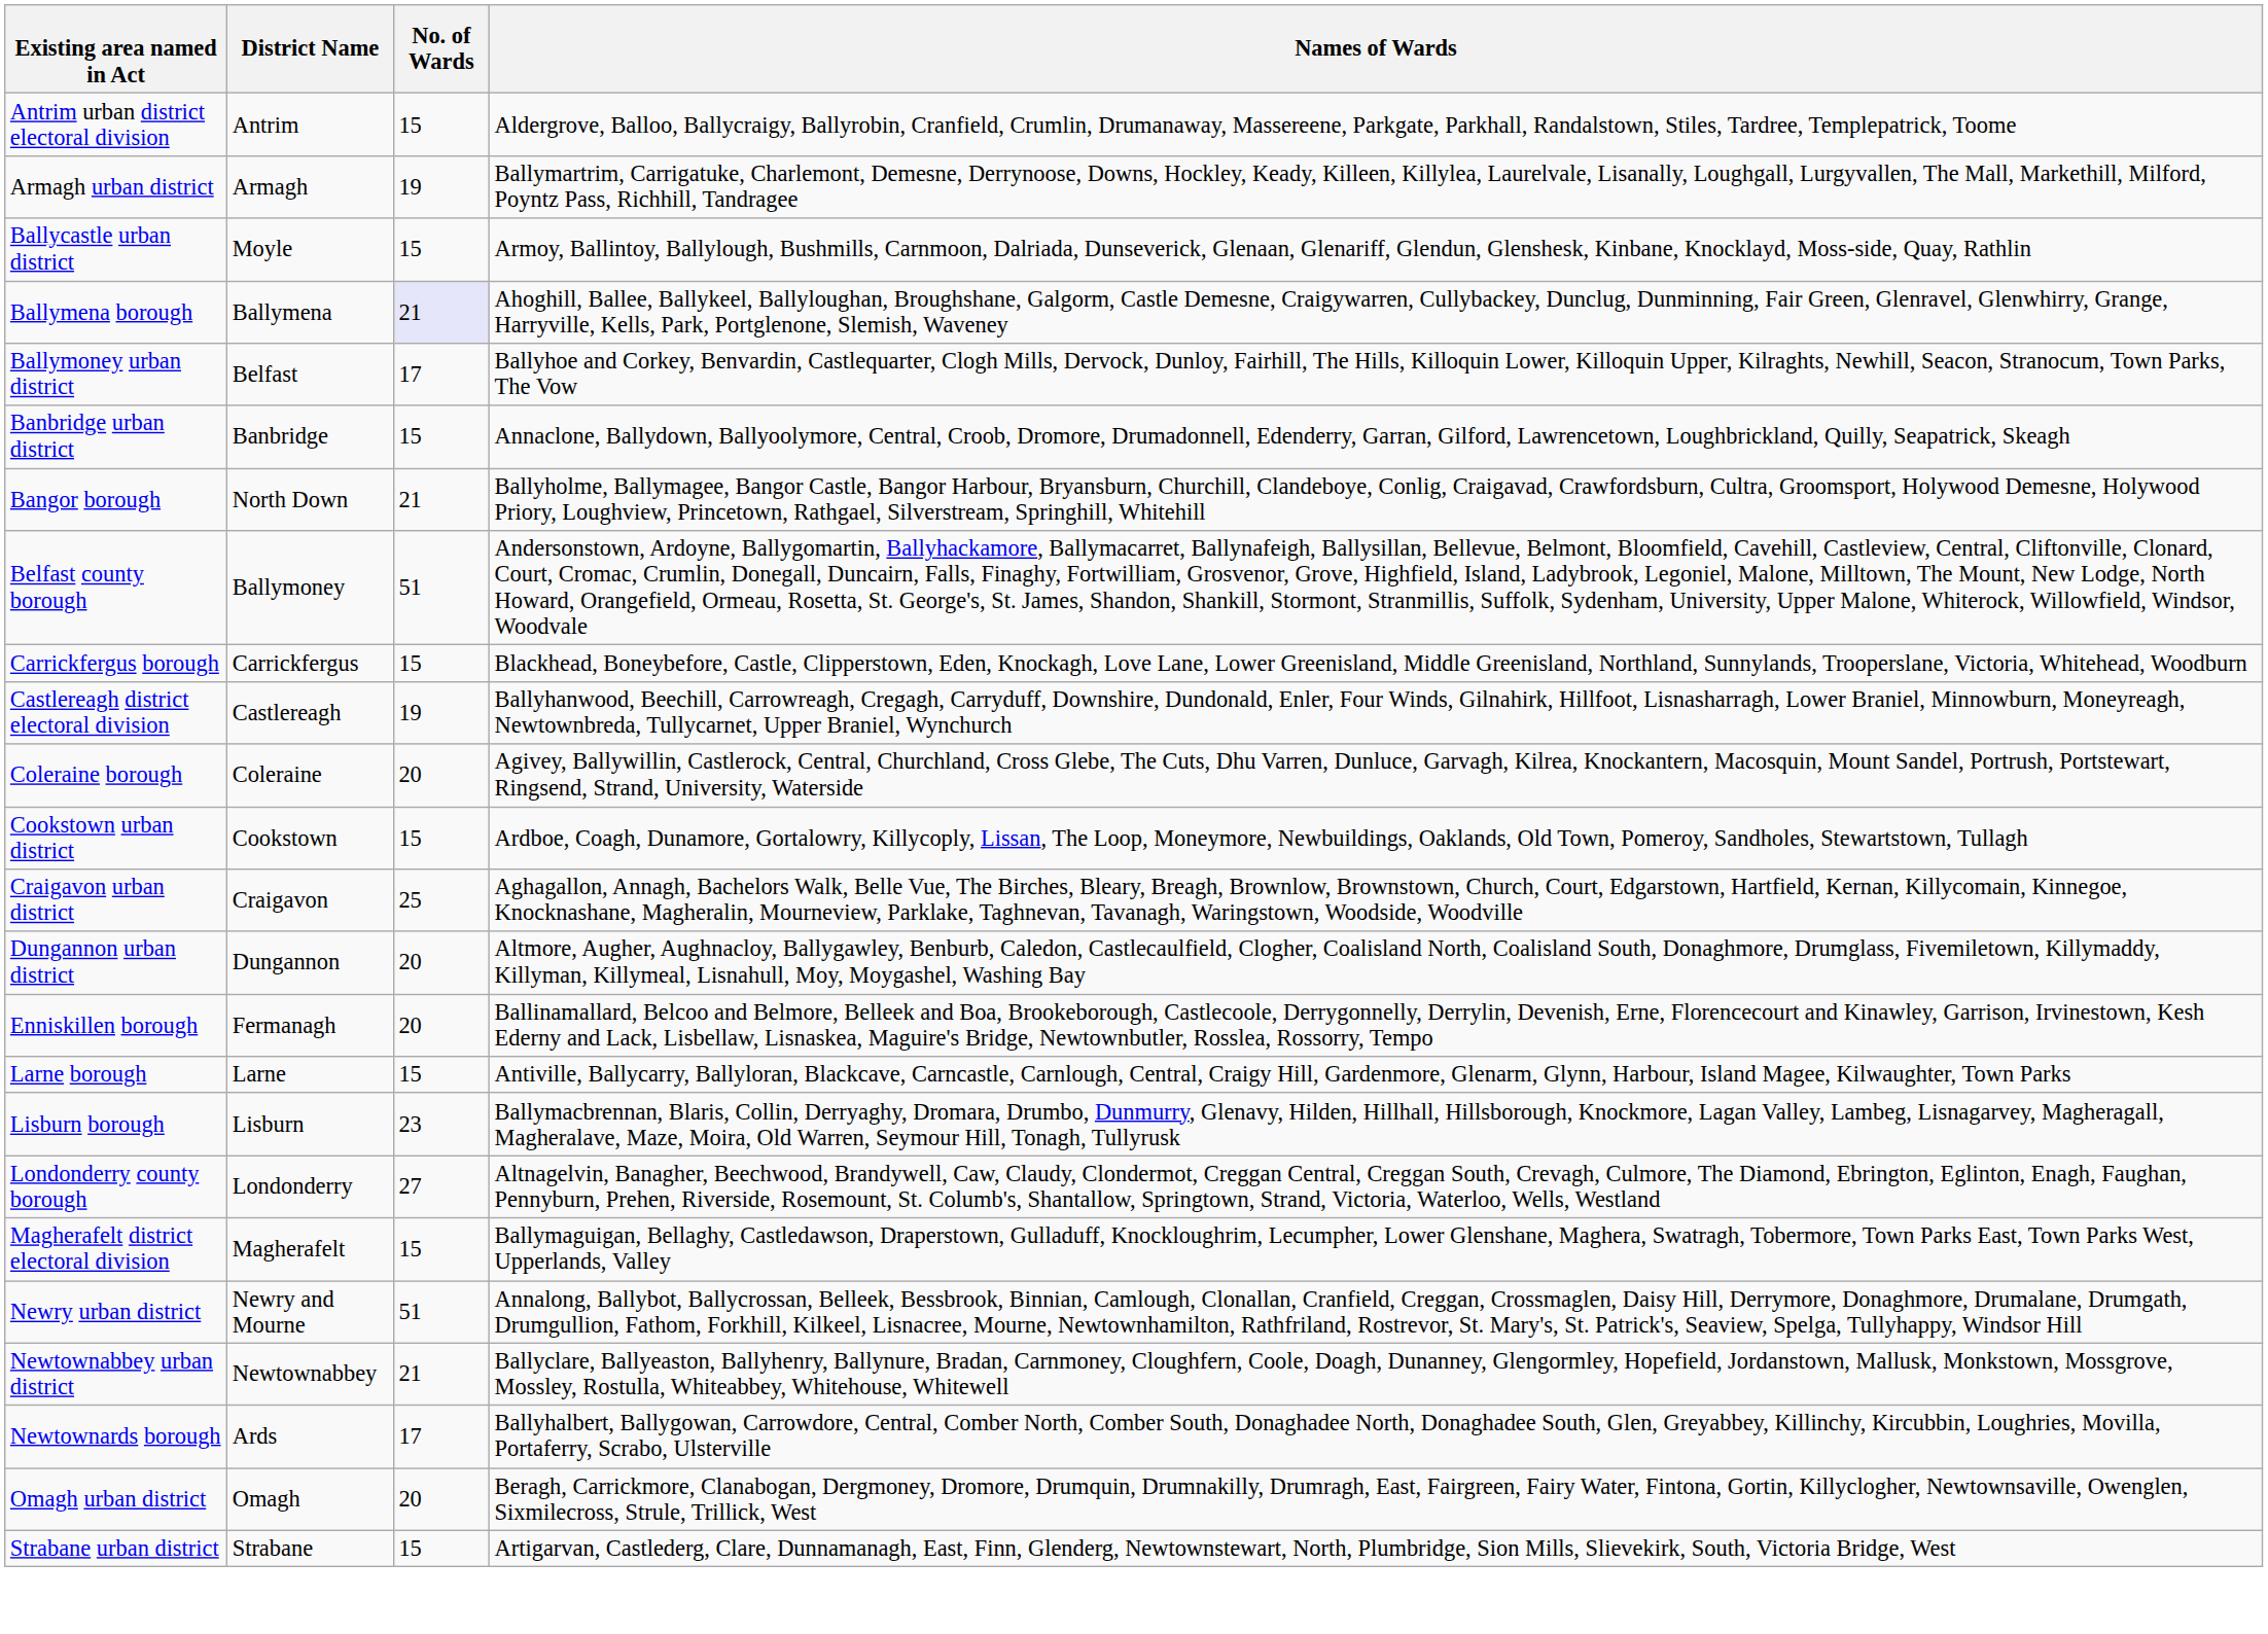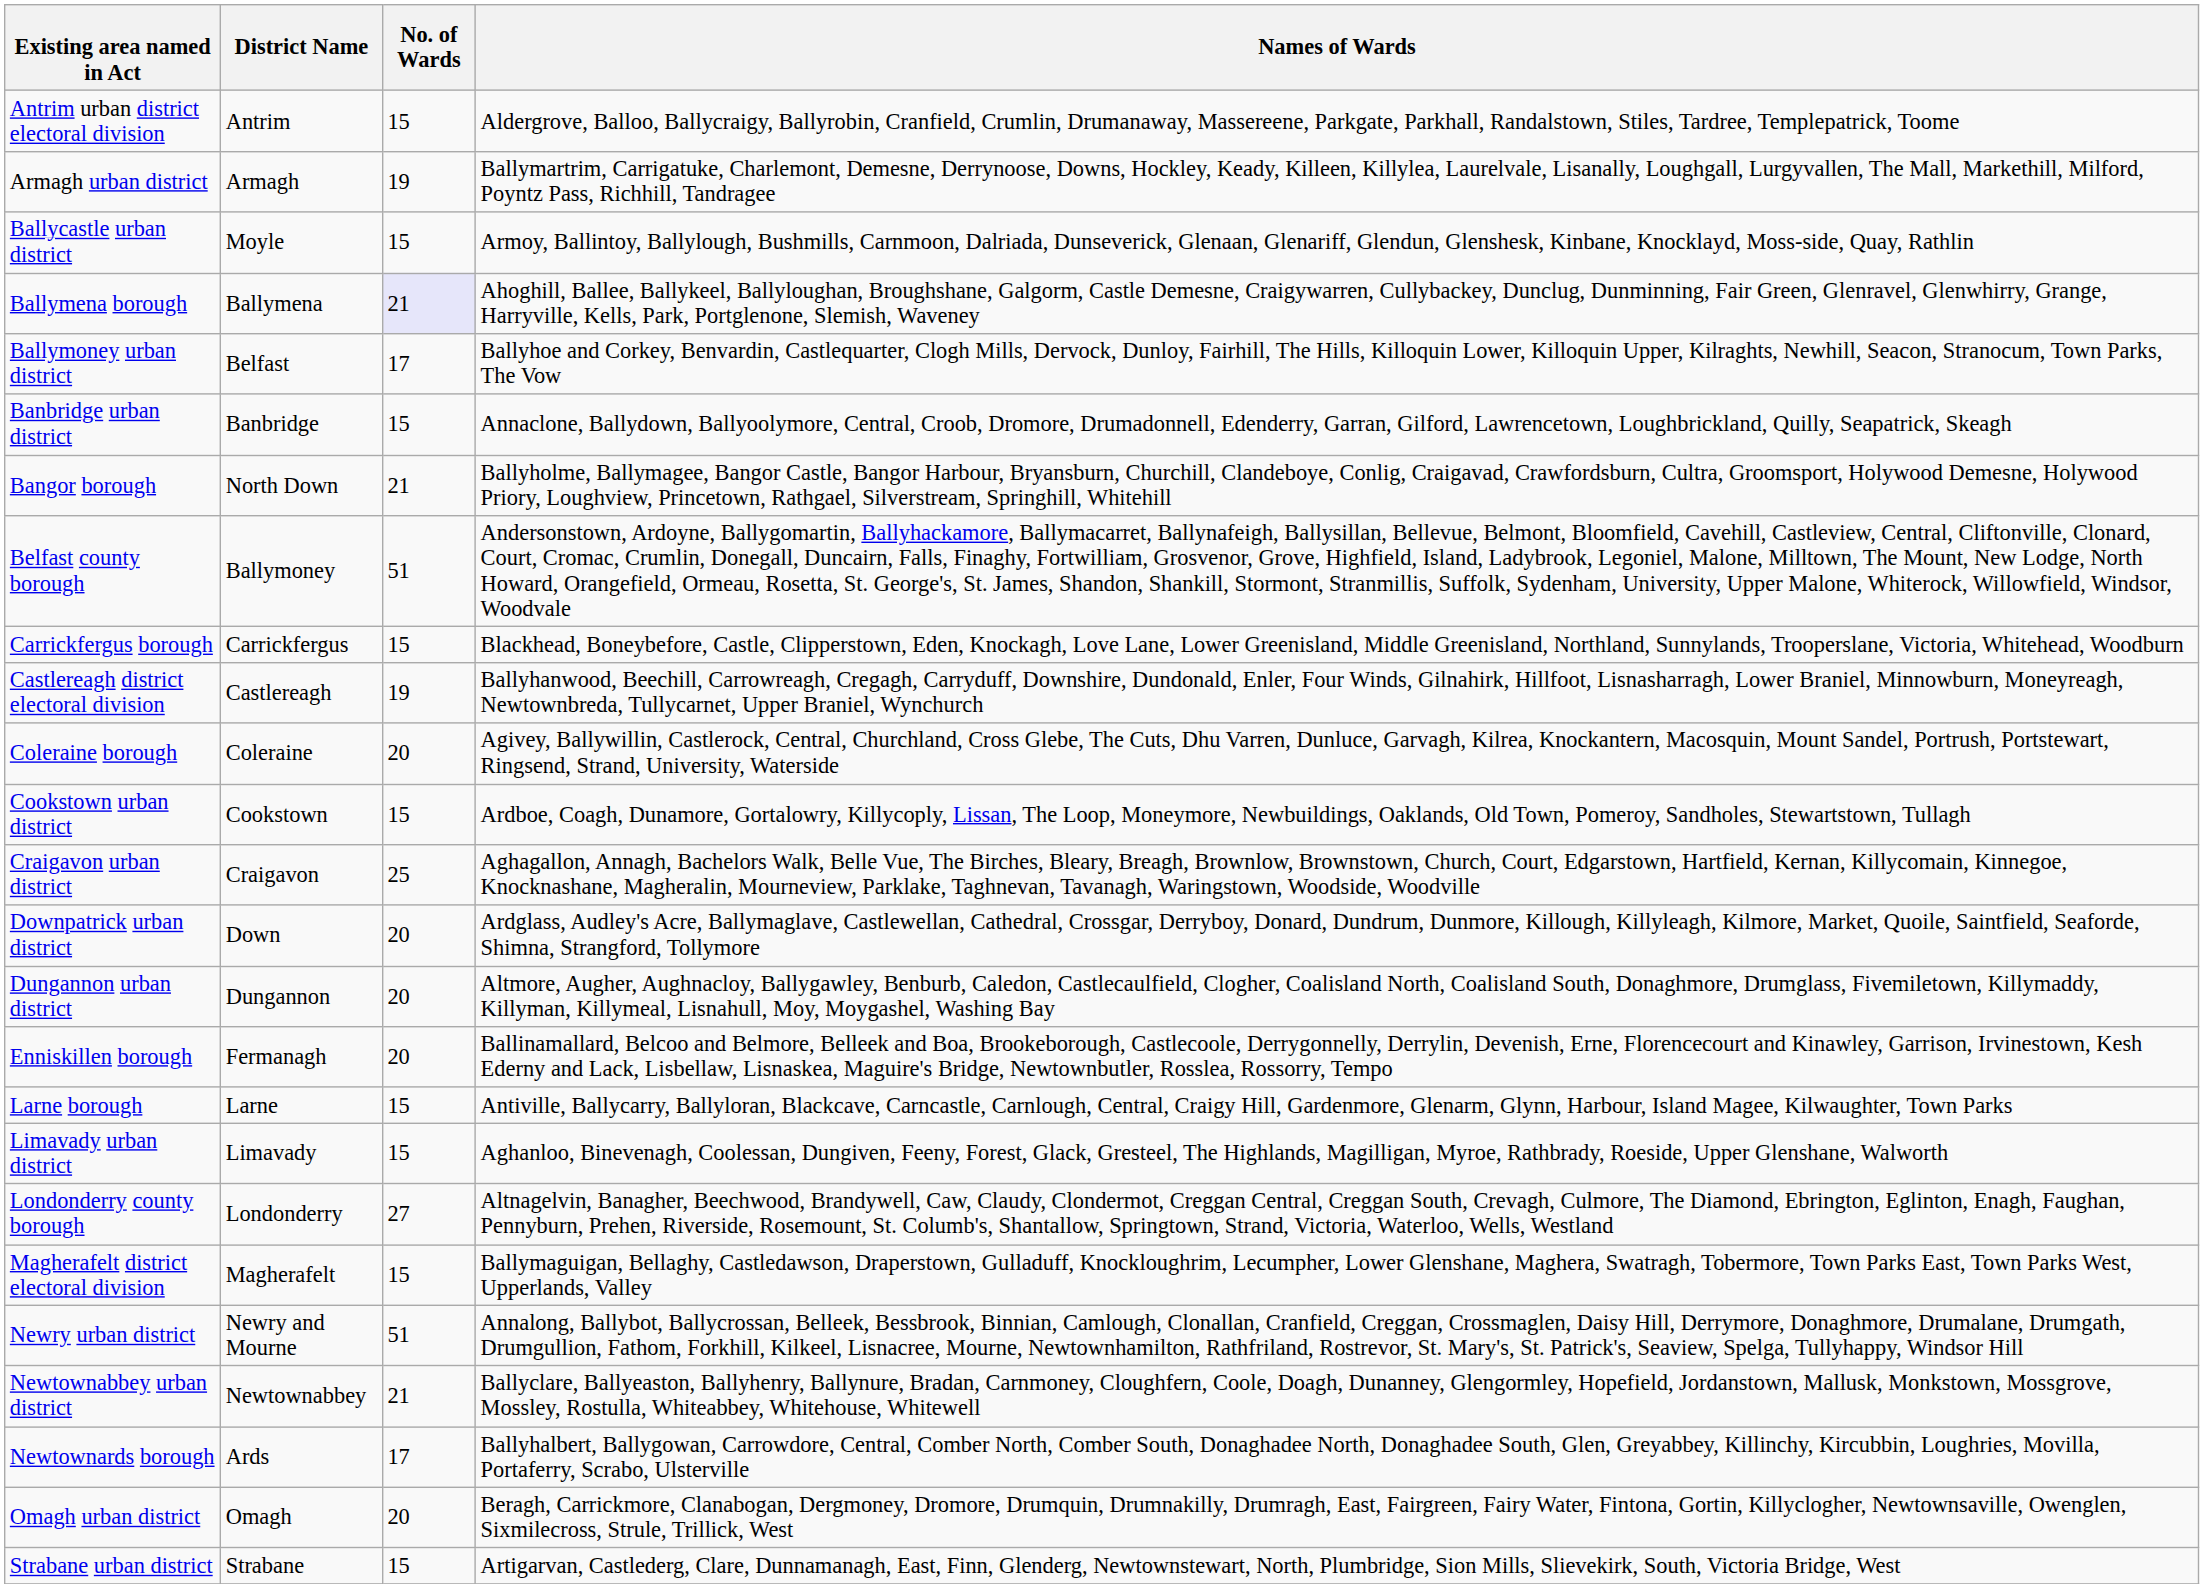+ row: Downpatrick urban district | Down | 20 | Ardglass, Audley's Acre, Ballymaglave, Castlewellan, Cathedral, Crossgar, Derryboy, Donard, Dundrum, Dunmore, Killough, Killyleagh, Kilmore, Market, Quoile, Saintfield, Seaforde, Shimna, Strangford, Tollymore
+ row: Limavady urban district | Limavady | 15 | Aghanloo, Binevenagh, Coolessan, Dungiven, Feeny, Forest, Glack, Gresteel, The Highlands, Magilligan, Myroe, Rathbrady, Roeside, Upper Glenshane, Walworth
- row: Lisburn borough | Lisburn | 23 | Ballymacbrennan, Blaris, Collin, Derryaghy, Dromara, Drumbo, Dunmurry, Glenavy, Hilden, Hillhall, Hillsborough, Knockmore, Lagan Valley, Lambeg, Lisnagarvey, Magheragall, Magheralave, Maze, Moira, Old Warren, Seymour Hill, Tonagh, Tullyrusk
